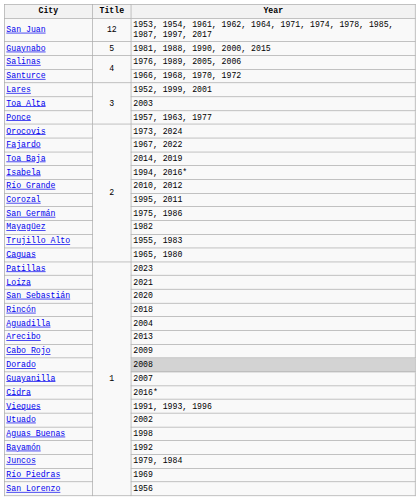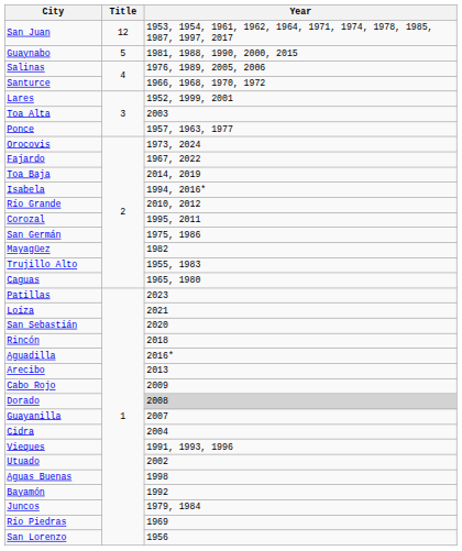Aguadilla | Year: 2004 -> 2016*
Cidra | Year: 2016* -> 2004
